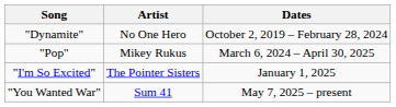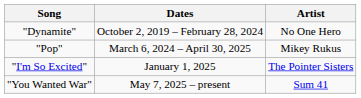columns swapped: Artist <-> Dates
